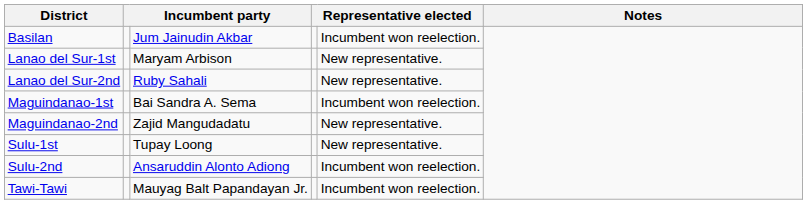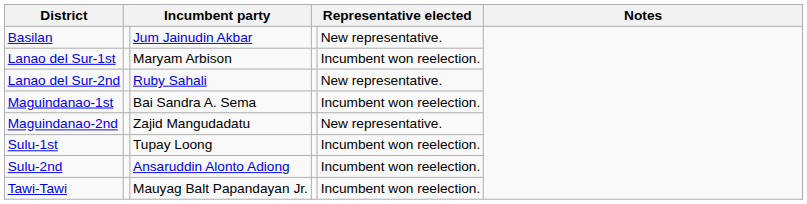Basilan | column 5: Incumbent won reelection. -> New representative.
Lanao del Sur-1st | column 5: New representative. -> Incumbent won reelection.
Sulu-1st | column 5: New representative. -> Incumbent won reelection.
